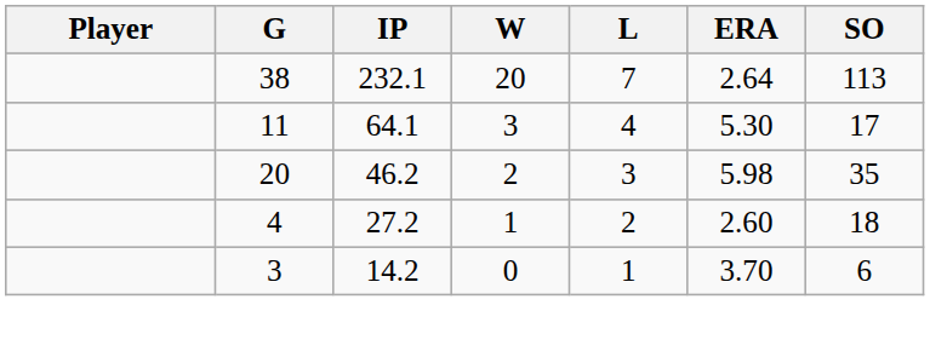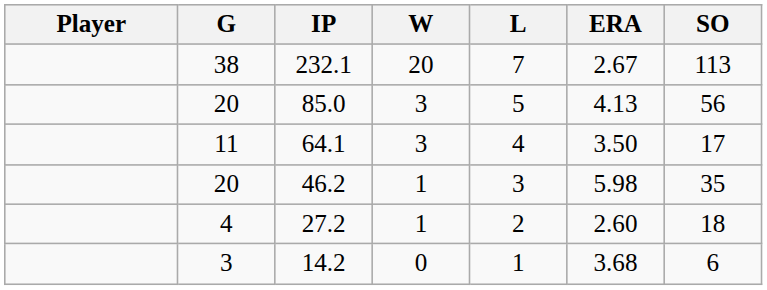232.1 | ERA: 2.64 -> 2.67
+ row: 20 | 85.0 | 3 | 5 | 4.13 | 56
64.1 | ERA: 5.30 -> 3.50
46.2 | W: 2 -> 1
14.2 | ERA: 3.70 -> 3.68
